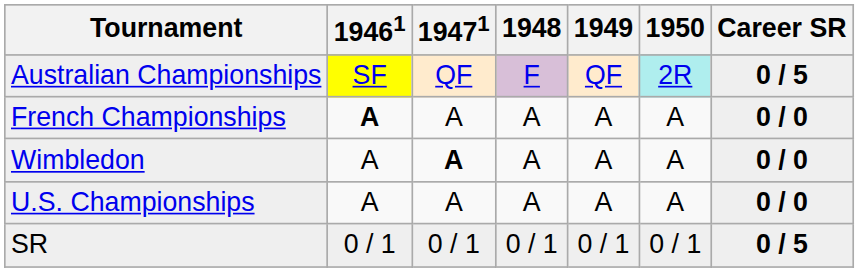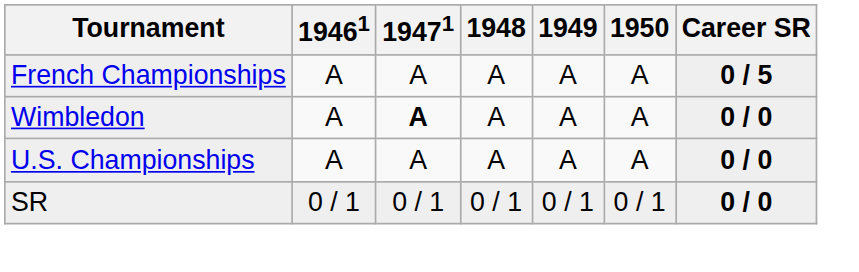- row: Australian Championships | SF | QF | F | QF | 2R | 0 / 5
French Championships | 19461: bold -> normal
French Championships | Career SR: 0 / 0 -> 0 / 5
SR | Career SR: 0 / 5 -> 0 / 0
